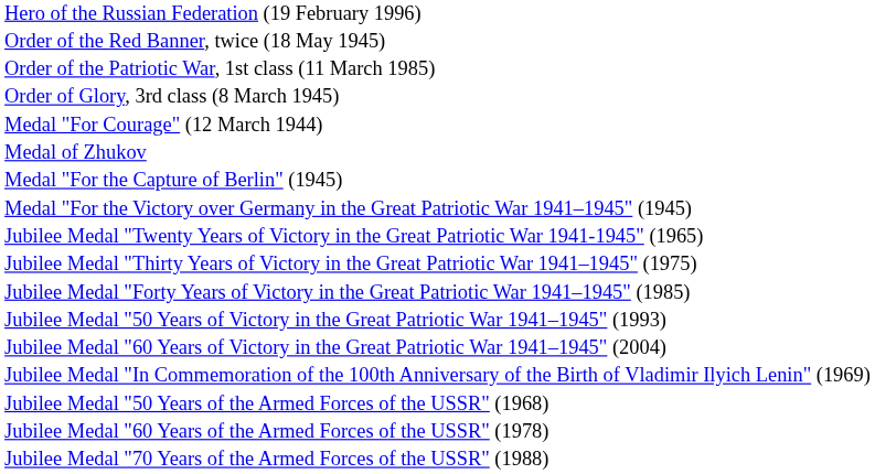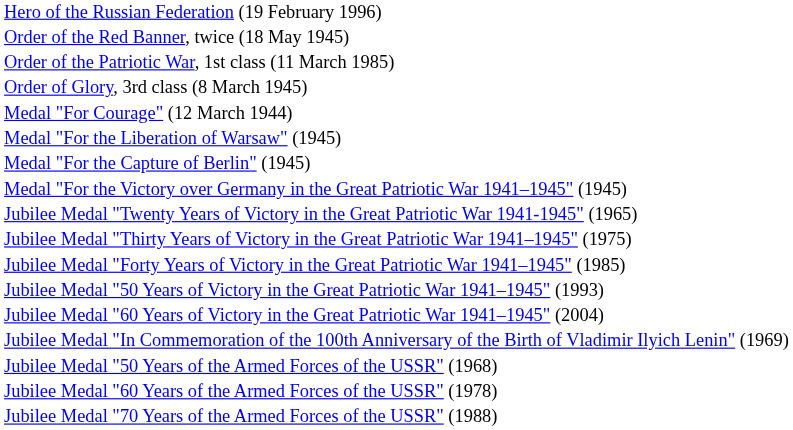- row: Medal of Zhukov
+ row: Medal "For the Liberation of Warsaw" (1945)
